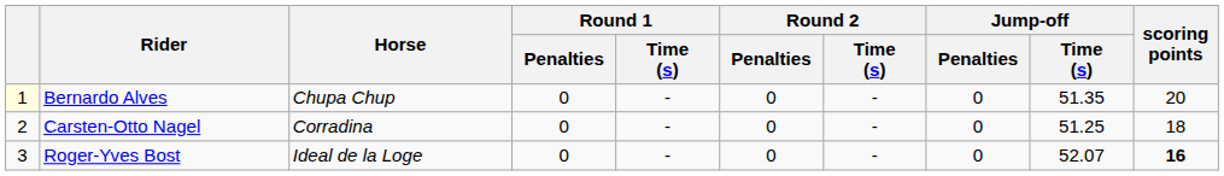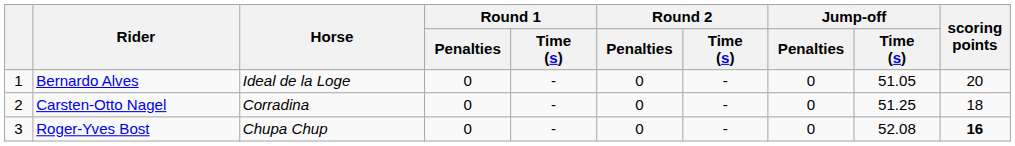Bernardo Alves | column 1: lightyellow background -> no background
Bernardo Alves | Horse: Chupa Chup -> Ideal de la Loge
Bernardo Alves | Jump-off / Time (s): 51.35 -> 51.05
Roger-Yves Bost | Horse: Ideal de la Loge -> Chupa Chup
Roger-Yves Bost | Jump-off / Time (s): 52.07 -> 52.08
